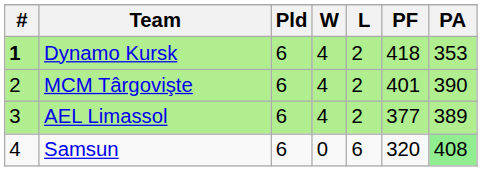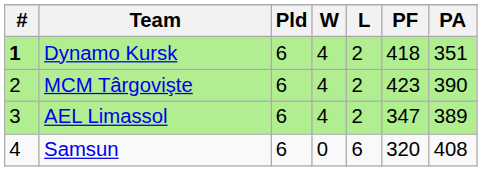Dynamo Kursk | PA: 353 -> 351
MCM Târgovişte | PF: 401 -> 423
AEL Limassol | PF: 377 -> 347
Samsun | PA: lightgreen background -> no background
